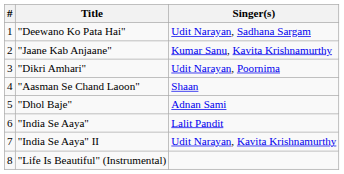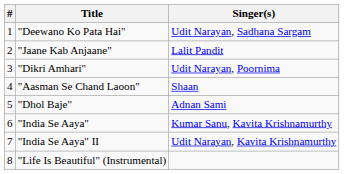"Jaane Kab Anjaane" | Singer(s): Kumar Sanu, Kavita Krishnamurthy -> Lalit Pandit
"India Se Aaya" | Singer(s): Lalit Pandit -> Kumar Sanu, Kavita Krishnamurthy
